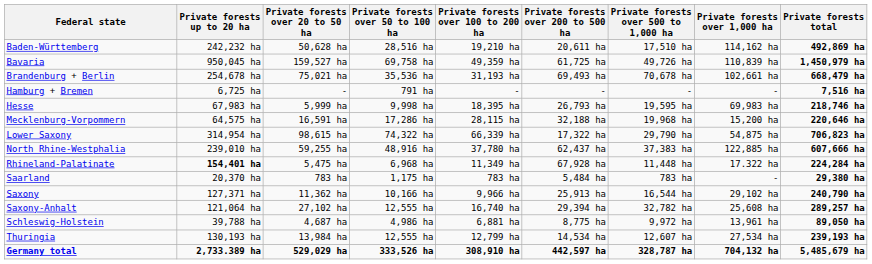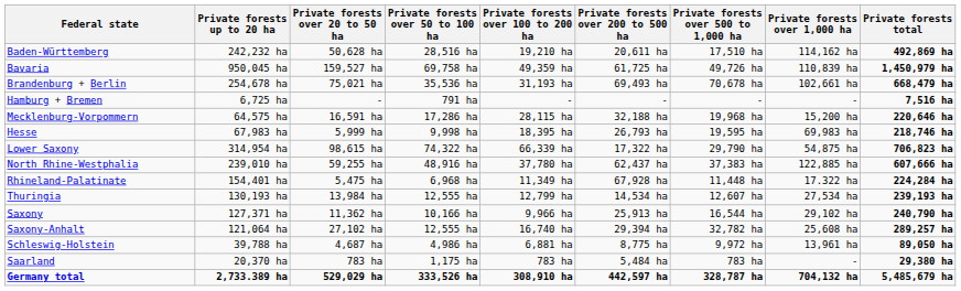rows swapped: Hesse <-> Mecklenburg-Vorpommern
Rhineland-Palatinate | Private forests up to 20 ha: bold -> normal
rows swapped: Saarland <-> Thuringia
